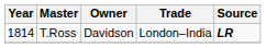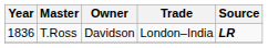T.Ross | Year: 1814 -> 1836
